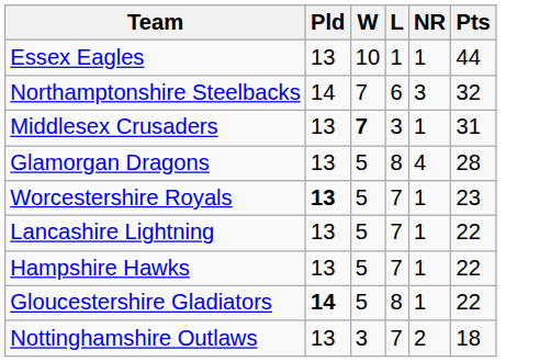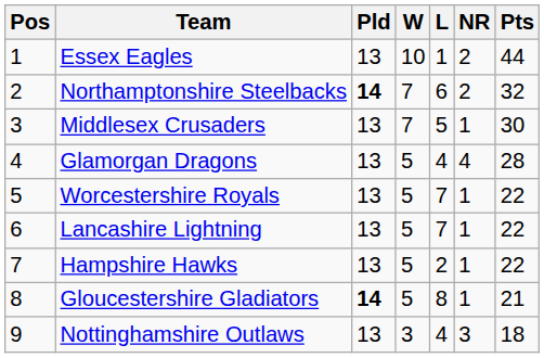+ column: Pos | 1 | 2 | 3 | 4 | 5 | 6 | 7 | 8 | 9
Essex Eagles | NR: 1 -> 2
Northamptonshire Steelbacks | Pld: normal -> bold
Northamptonshire Steelbacks | NR: 3 -> 2
Middlesex Crusaders | W: bold -> normal
Middlesex Crusaders | L: 3 -> 5
Middlesex Crusaders | Pts: 31 -> 30
Glamorgan Dragons | L: 8 -> 4
Worcestershire Royals | Pld: bold -> normal
Worcestershire Royals | Pts: 23 -> 22
Hampshire Hawks | L: 7 -> 2
Gloucestershire Gladiators | Pts: 22 -> 21
Nottinghamshire Outlaws | L: 7 -> 4
Nottinghamshire Outlaws | NR: 2 -> 3
